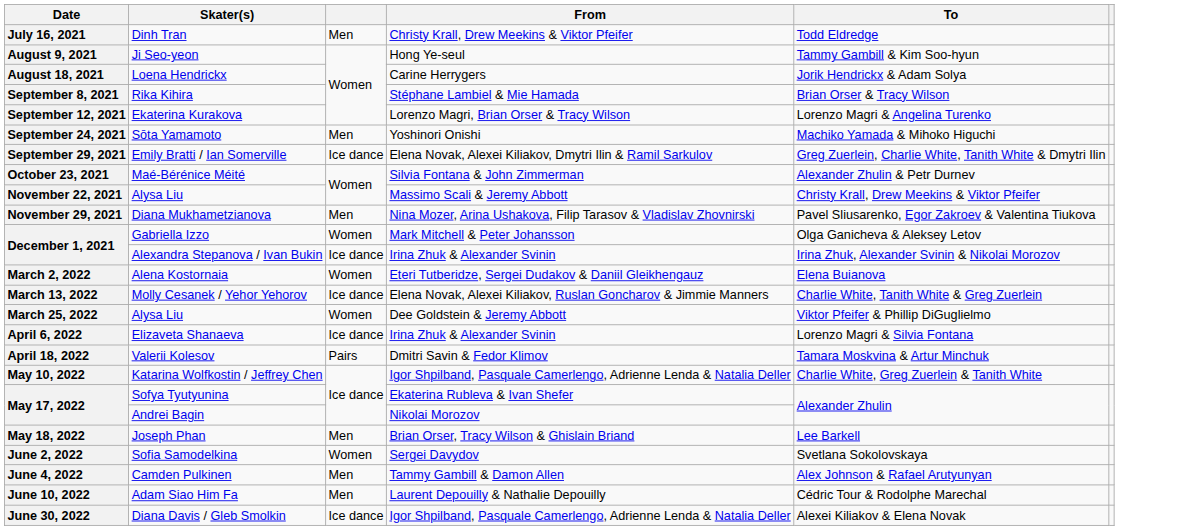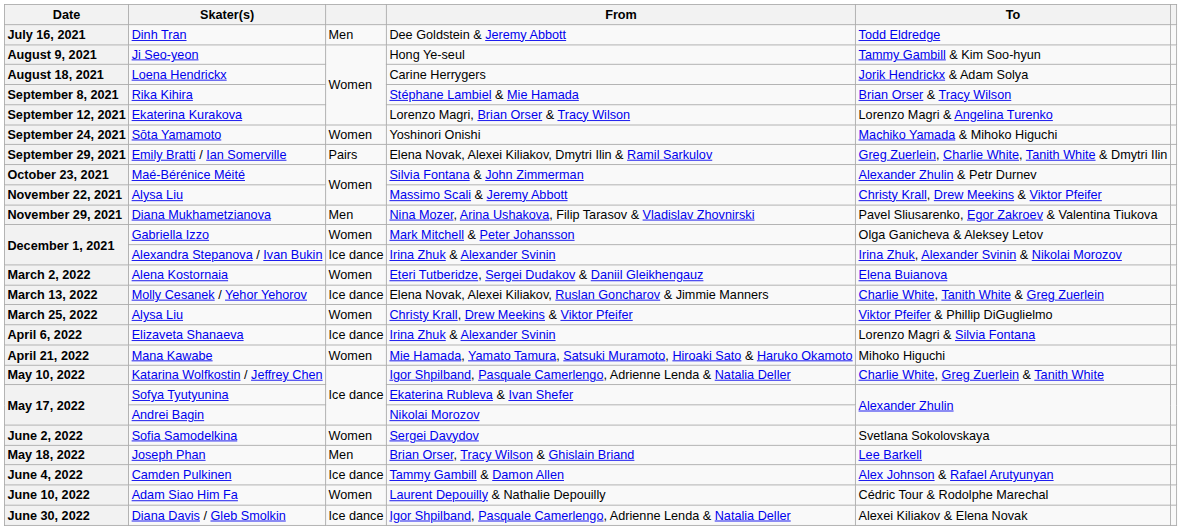July 16, 2021 | From: Christy Krall, Drew Meekins & Viktor Pfeifer -> Dee Goldstein & Jeremy Abbott
September 24, 2021 | column 3: Men -> Women
September 29, 2021 | column 3: Ice dance -> Pairs
March 25, 2022 | From: Dee Goldstein & Jeremy Abbott -> Christy Krall, Drew Meekins & Viktor Pfeifer
- row: April 18, 2022 | Valerii Kolesov | Pairs | Dmitri Savin & Fedor Klimov | Tamara Moskvina & Artur Minchuk
+ row: April 21, 2022 | Mana Kawabe | Women | Mie Hamada, Yamato Tamura, Satsuki Muramoto, Hiroaki Sato & Haruko Okamoto | Mihoko Higuchi
rows swapped: May 18, 2022 <-> June 2, 2022
June 4, 2022 | column 3: Men -> Ice dance
June 10, 2022 | column 3: Men -> Women
